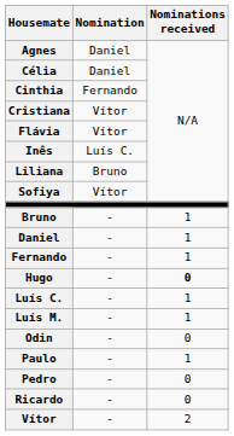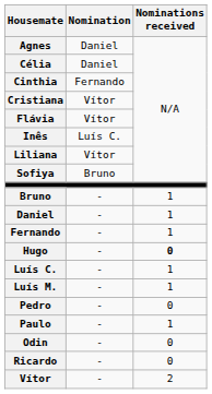Liliana | Nomination: Bruno -> Vítor
Sofiya | Nomination: Vítor -> Bruno
rows swapped: Odin <-> Pedro
